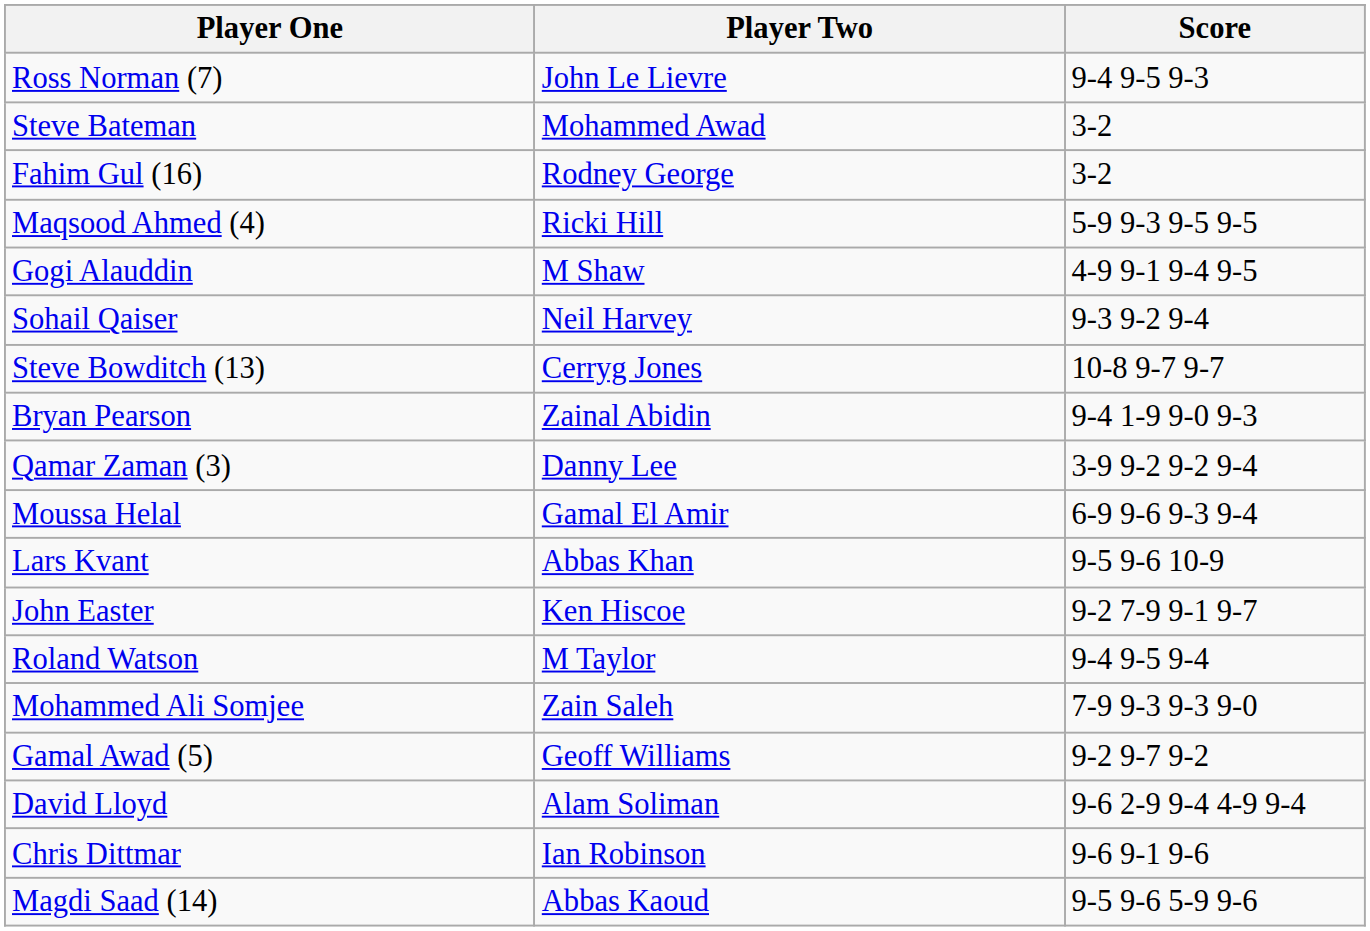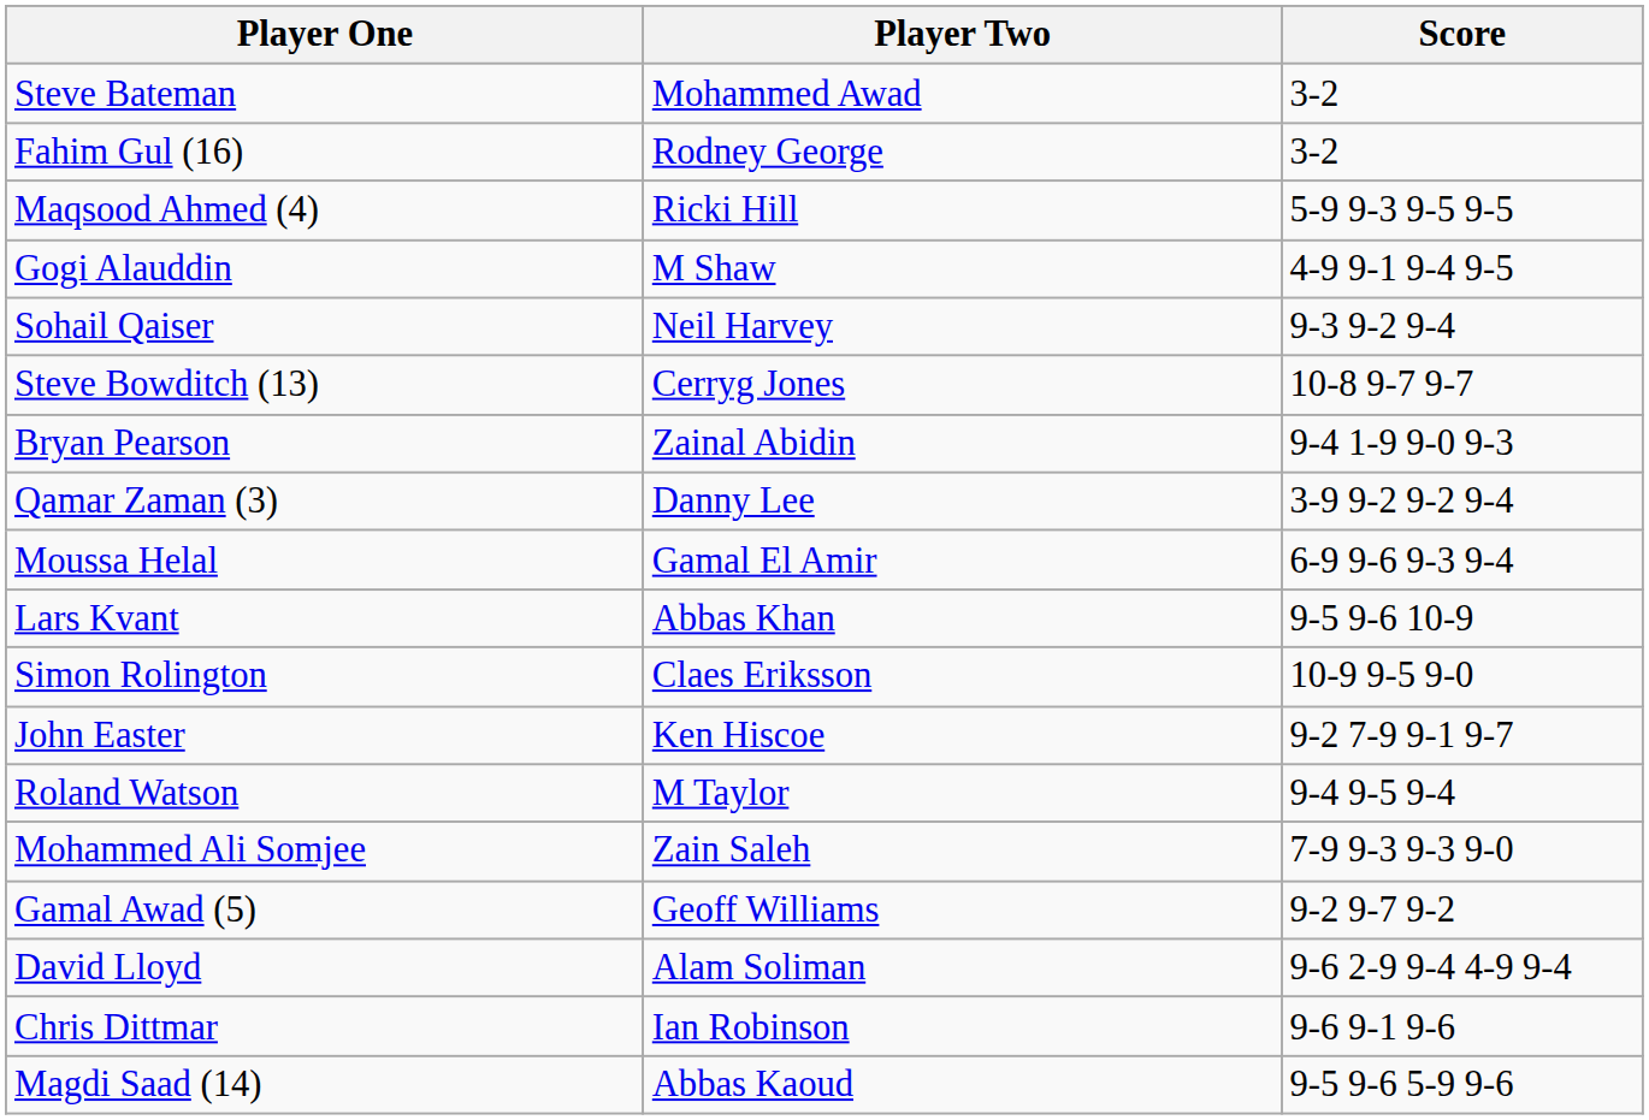- row: Ross Norman (7) | John Le Lievre | 9-4 9-5 9-3
+ row: Simon Rolington | Claes Eriksson | 10-9 9-5 9-0
